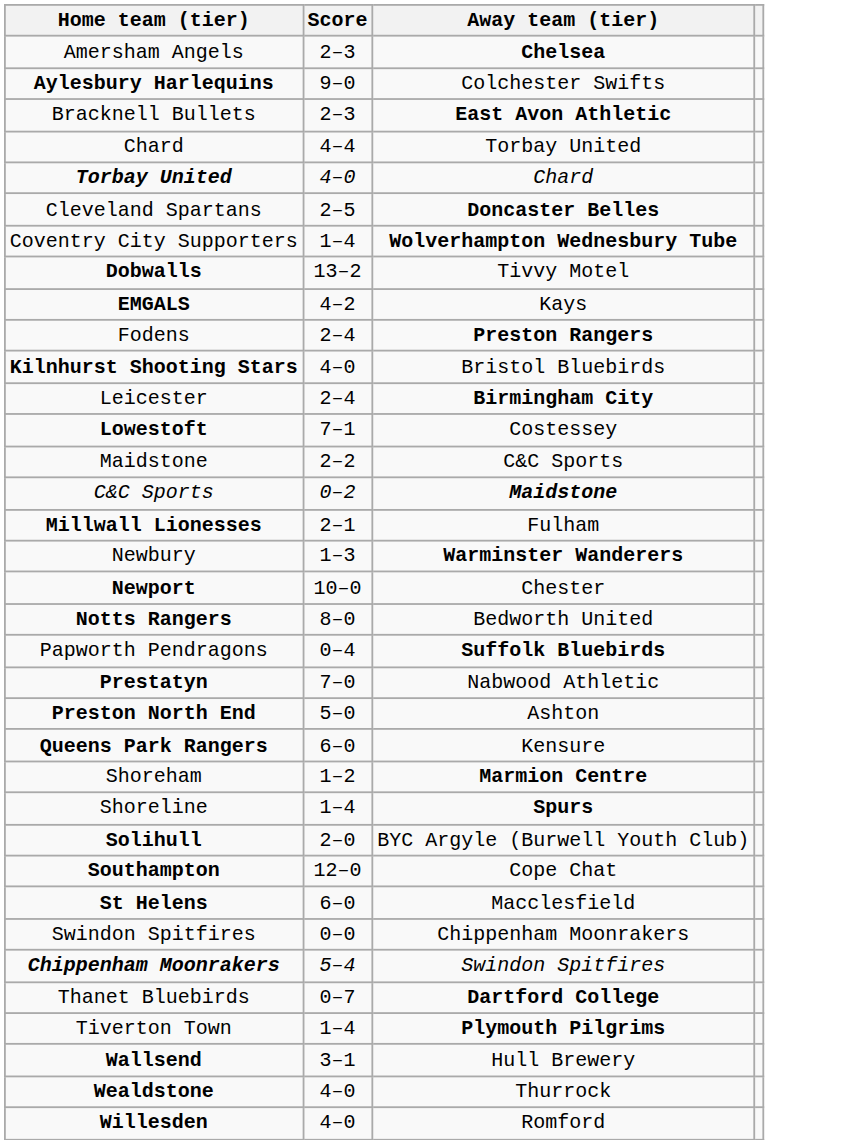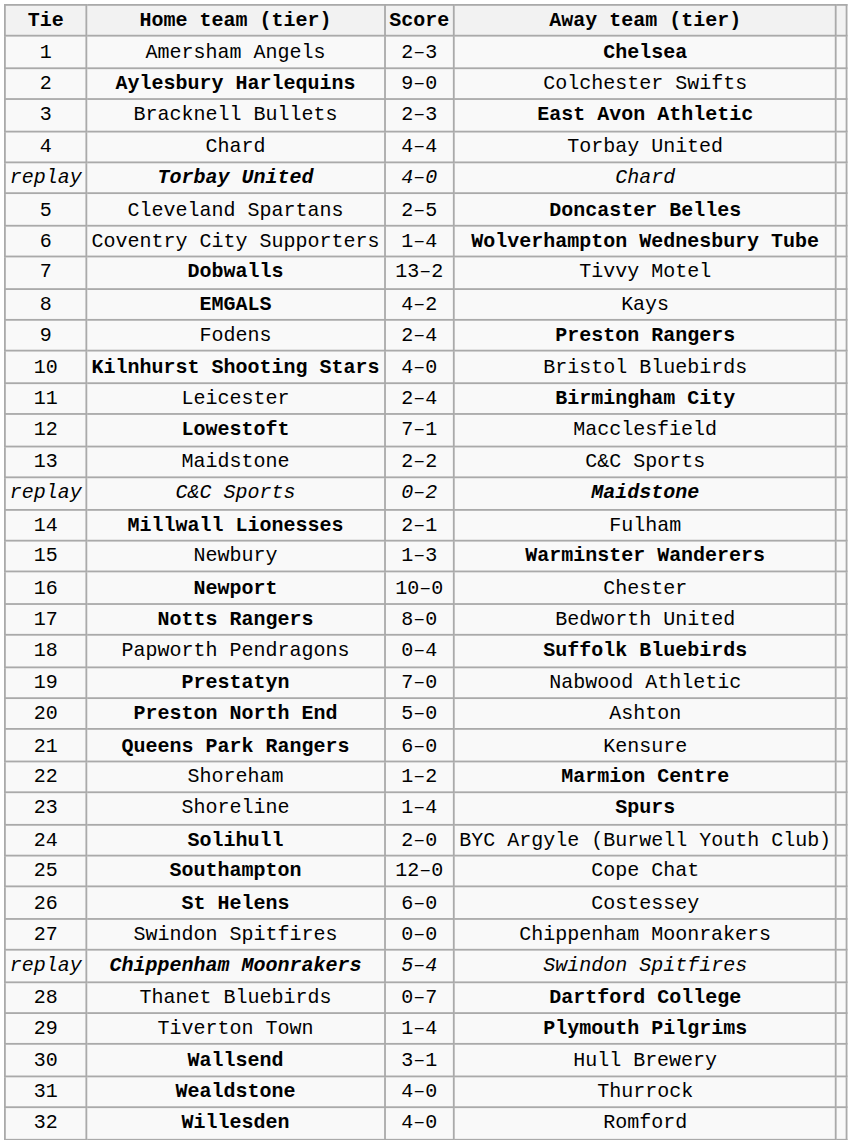+ column: Tie | 1 | 2 | 3 | 4 | replay | 5 | 6 | 7 | 8 | 9 | 10 | 11 | 12 | 13 | replay | 14 | 15 | 16 | 17 | 18 | 19 | 20 | 21 | 22 | 23 | 24 | 25 | 26 | 27 | replay | 28 | 29 | 30 | 31 | 32
Lowestoft | Away team (tier): Costessey -> Macclesfield
St Helens | Away team (tier): Macclesfield -> Costessey
